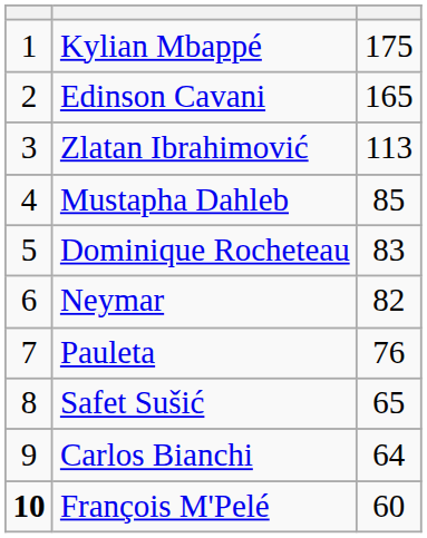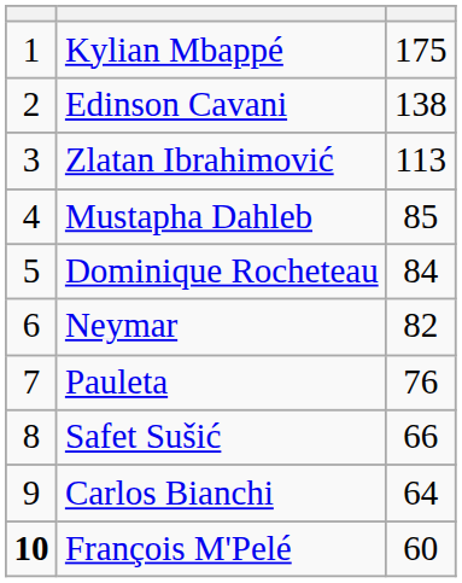Edinson Cavani | column 3: 165 -> 138
Dominique Rocheteau | column 3: 83 -> 84
Safet Sušić | column 3: 65 -> 66
